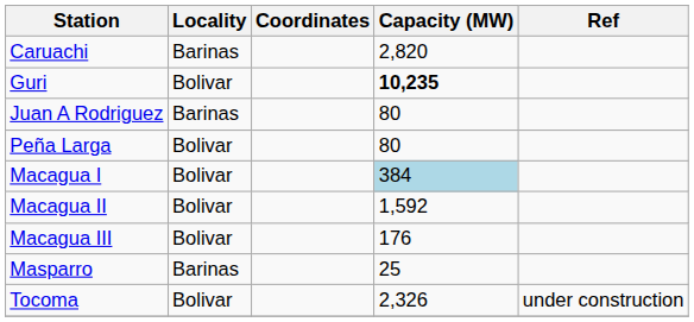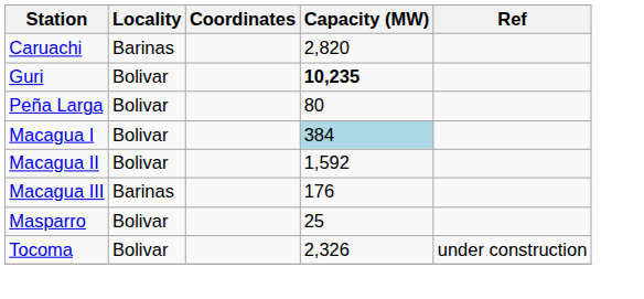- row: Juan A Rodriguez | Barinas | 80
Macagua III | Locality: Bolivar -> Barinas
Masparro | Locality: Barinas -> Bolivar
